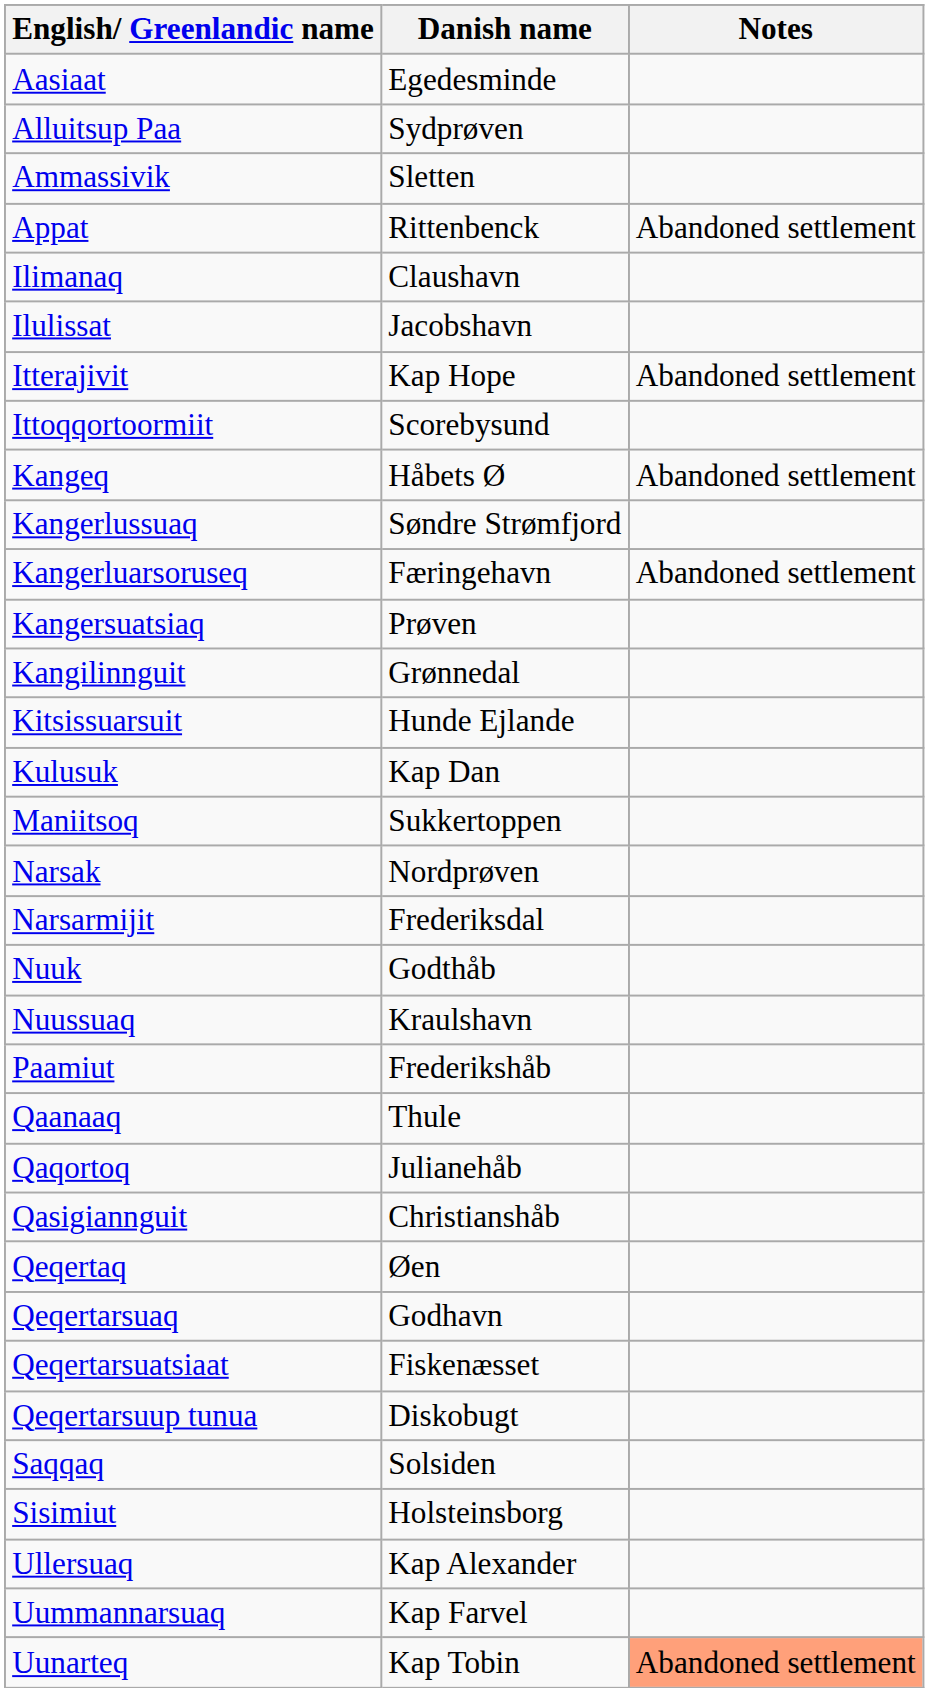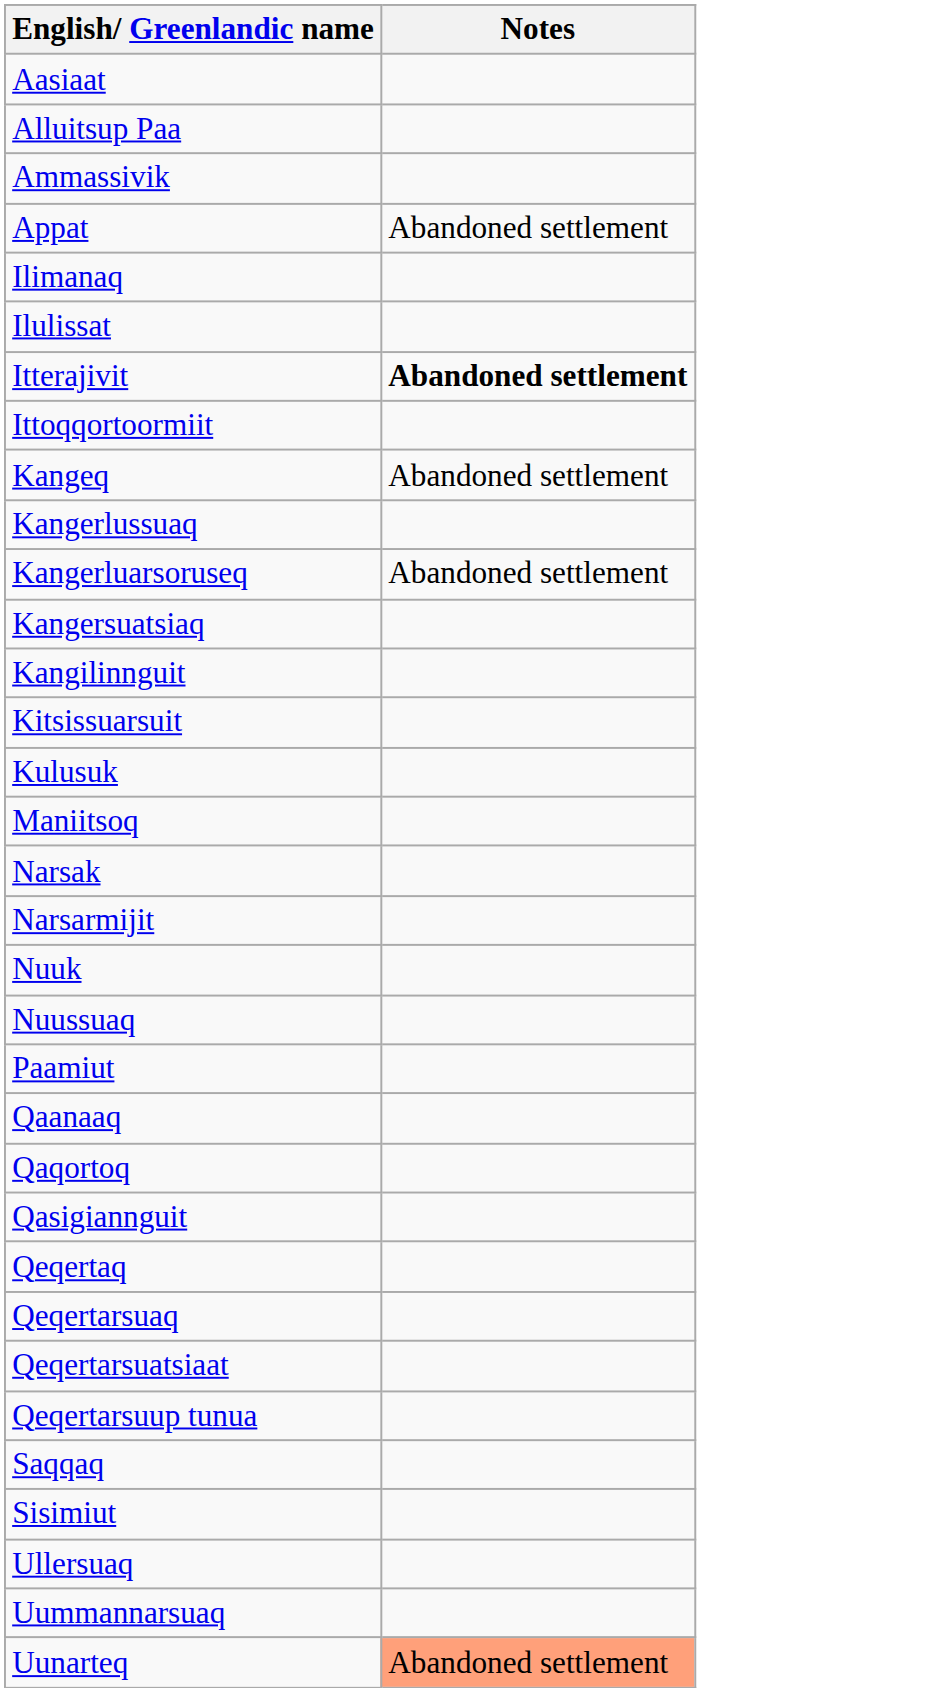- column: Danish name | Egedesminde | Sydprøven | Sletten | Rittenbenck | Claushavn | Jacobshavn | Kap Hope | Scorebysund | Håbets Ø | Søndre Strømfjord | Færingehavn | Prøven | Grønnedal | Hunde Ejlande | Kap Dan | Sukkertoppen | Nordprøven | Frederiksdal | Godthåb | Kraulshavn | Frederikshåb | Thule | Julianehåb | Christianshåb | Øen | Godhavn | Fiskenæsset | Diskobugt | Solsiden | Holsteinsborg | Kap Alexander | Kap Farvel | Kap Tobin
Itterajivit | Notes: normal -> bold
